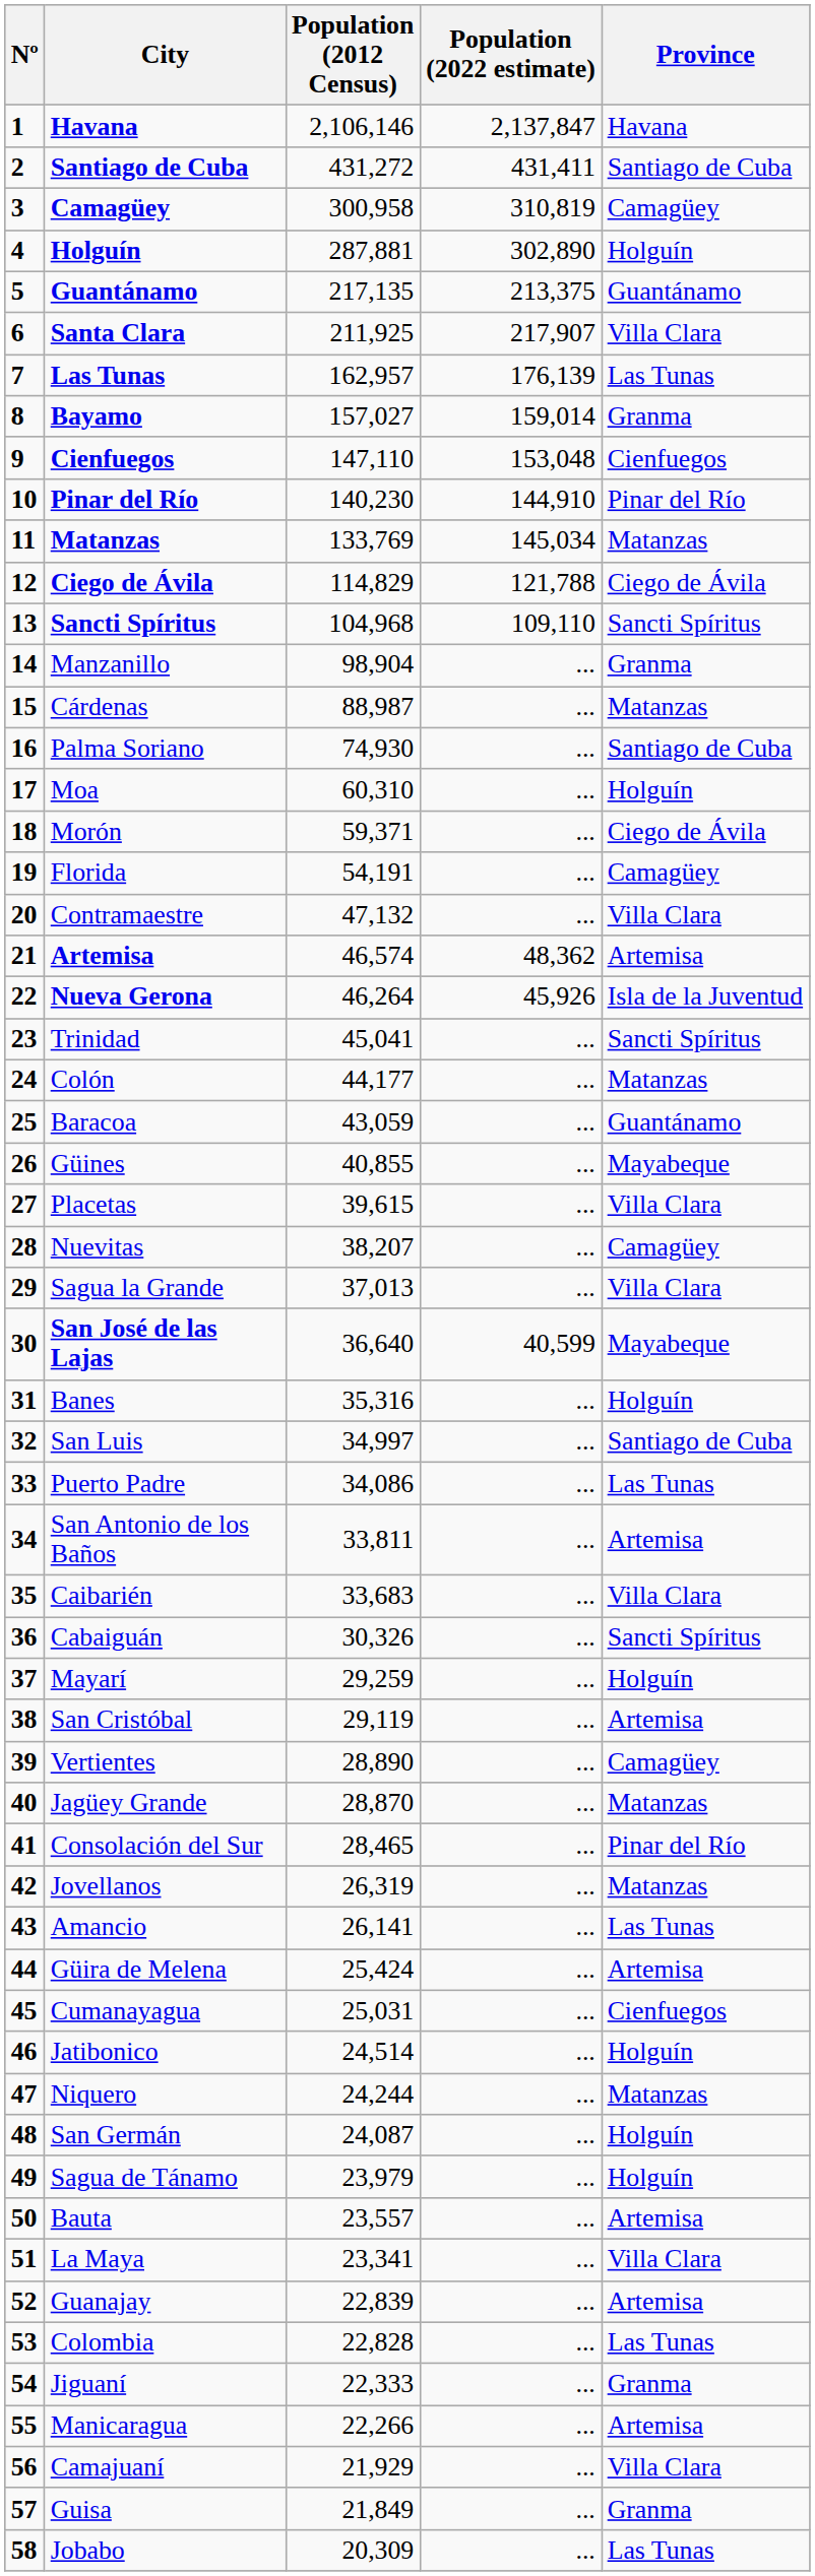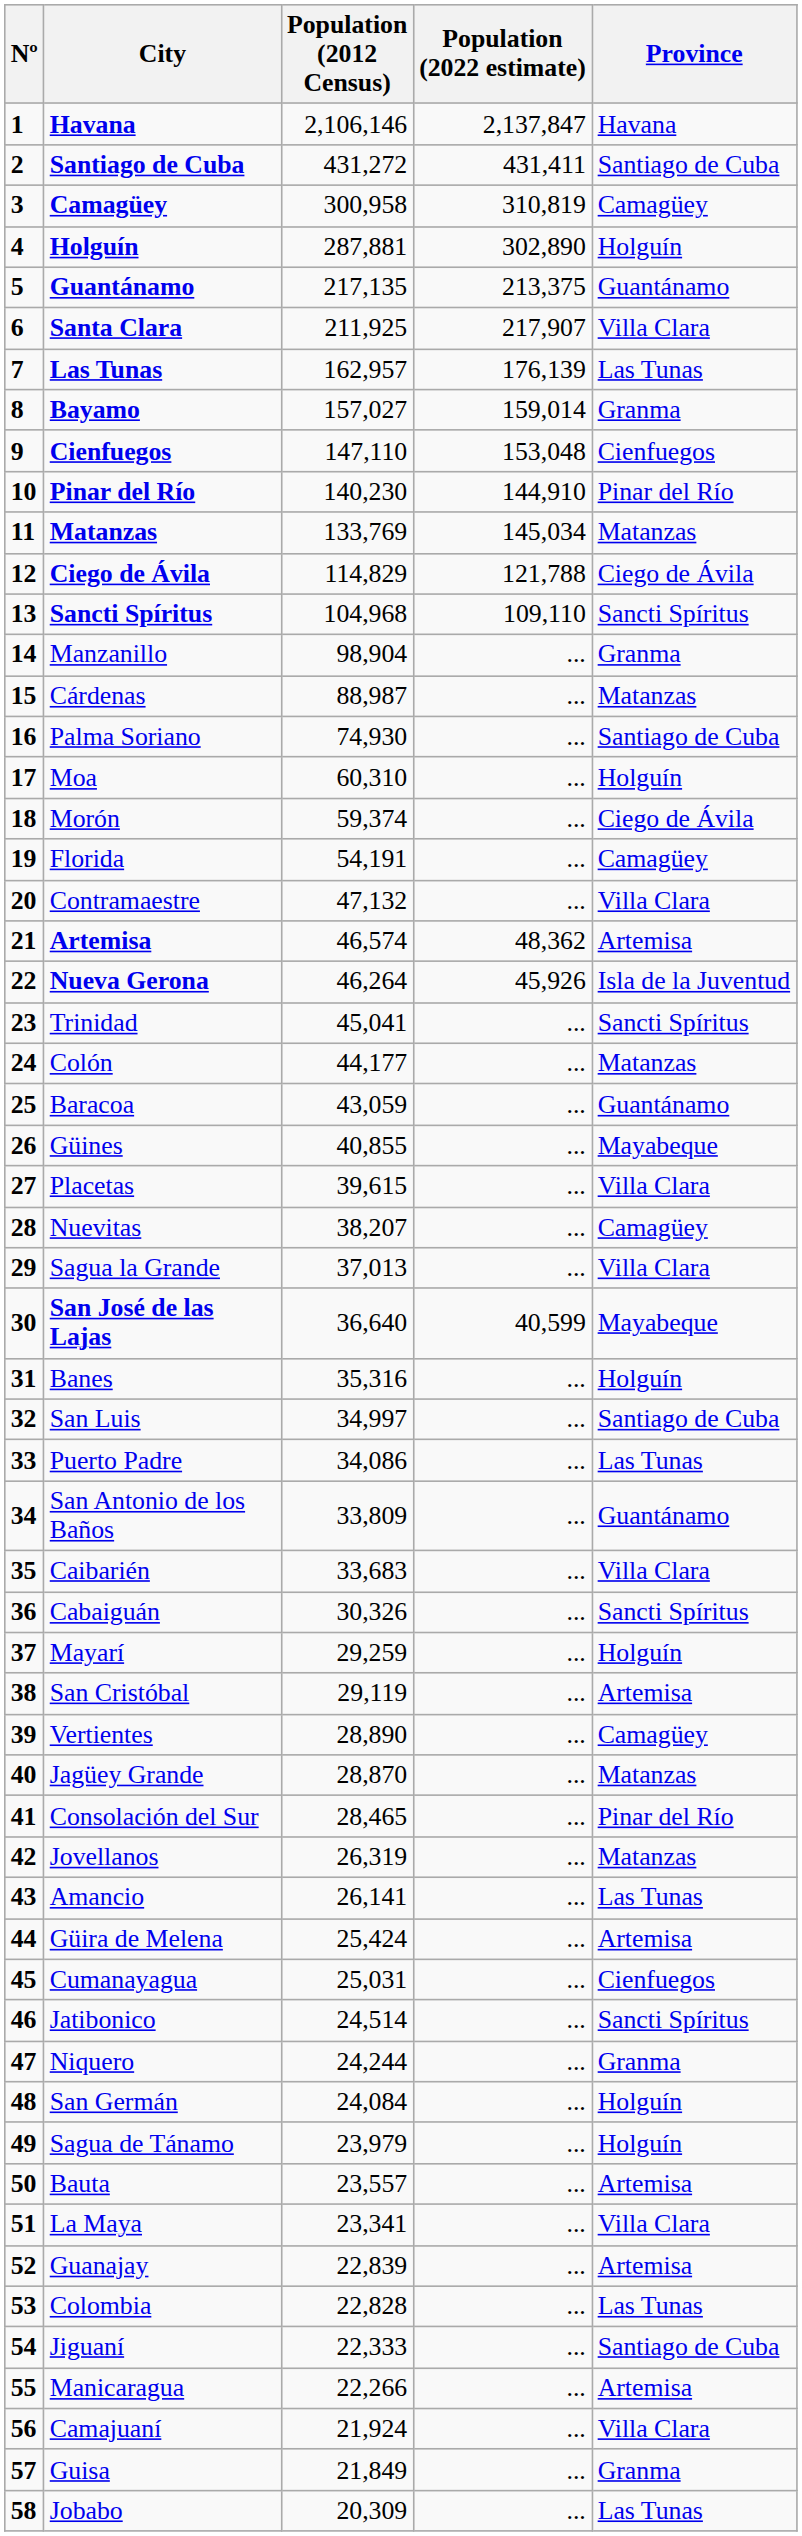Morón | Population (2012 Census): 59,371 -> 59,374
San Antonio de los Baños | Population (2012 Census): 33,811 -> 33,809
San Antonio de los Baños | Province: Artemisa -> Guantánamo
Jatibonico | Province: Holguín -> Sancti Spíritus
Niquero | Province: Matanzas -> Granma
San Germán | Population (2012 Census): 24,087 -> 24,084
Jiguaní | Province: Granma -> Santiago de Cuba
Camajuaní | Population (2012 Census): 21,929 -> 21,924
